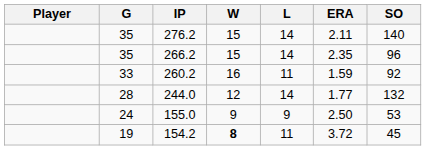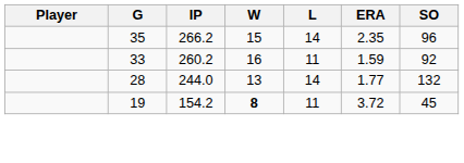- row: 35 | 276.2 | 15 | 14 | 2.11 | 140
244.0 | W: 12 -> 13
- row: 24 | 155.0 | 9 | 9 | 2.50 | 53
